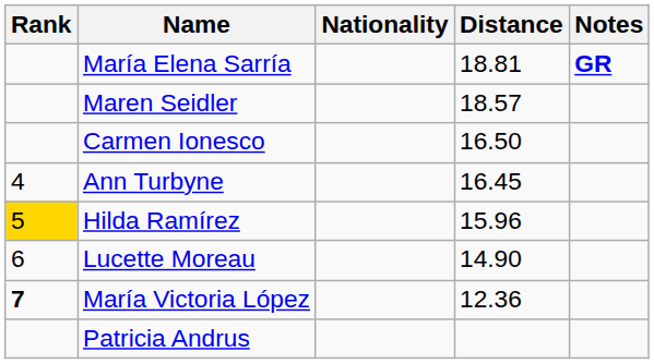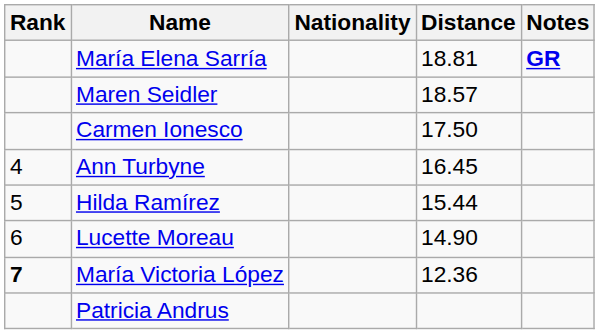Carmen Ionesco | Distance: 16.50 -> 17.50
Hilda Ramírez | Rank: gold background -> no background
Hilda Ramírez | Distance: 15.96 -> 15.44
